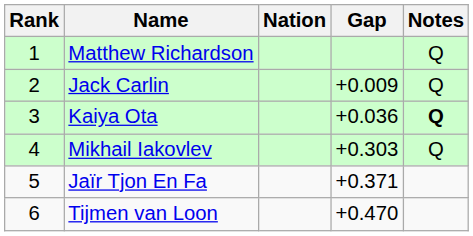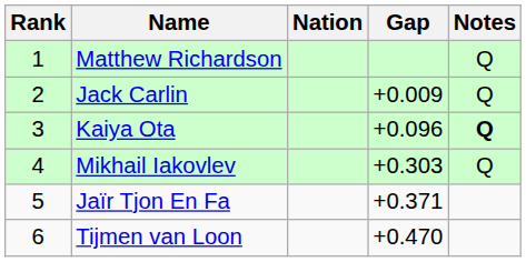Kaiya Ota | Gap: +0.036 -> +0.096
